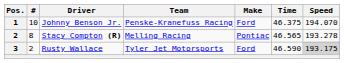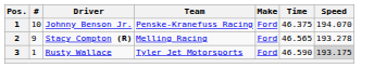Stacy Compton (R) | #: 8 -> 9
Stacy Compton (R) | Make: Pontiac -> Ford
Rusty Wallace | #: 2 -> 1
